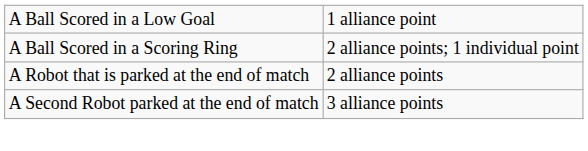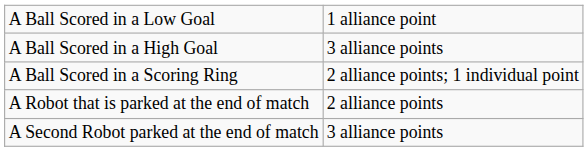+ row: A Ball Scored in a High Goal | 3 alliance points
